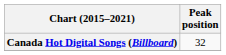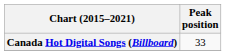Canada Hot Digital Songs (Billboard) | Peak position: 32 -> 33
